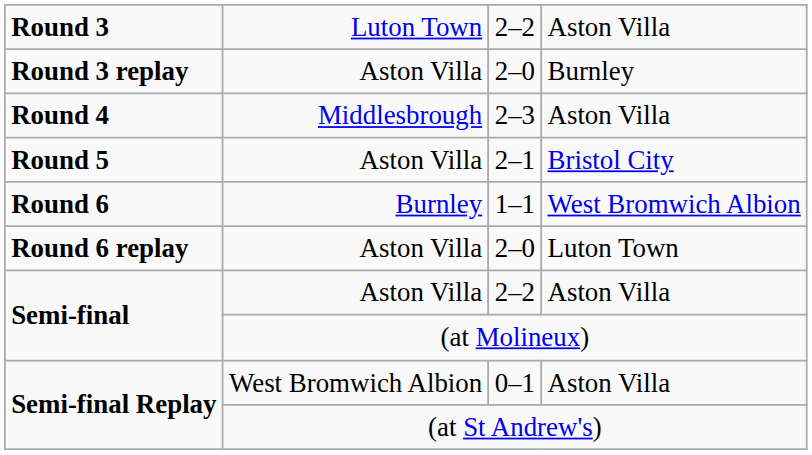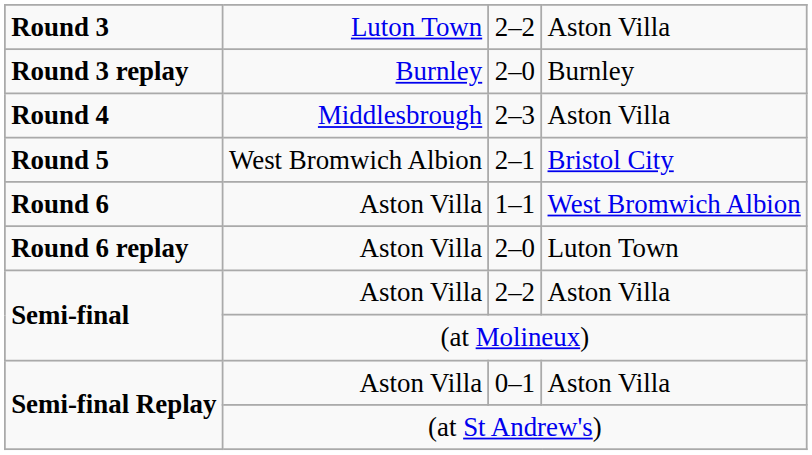Round 3 replay / 2–0 | column 2: Aston Villa -> Burnley
2–1 | column 2: Aston Villa -> West Bromwich Albion
1–1 | column 2: Burnley -> Aston Villa
0–1 | column 2: West Bromwich Albion -> Aston Villa
